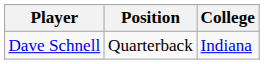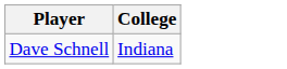- column: Position | Quarterback
